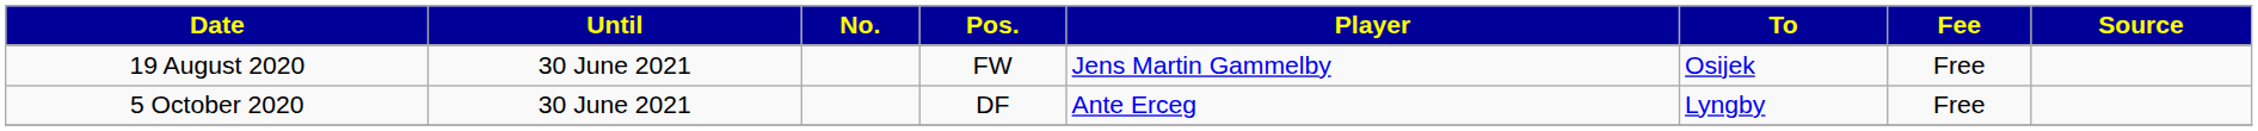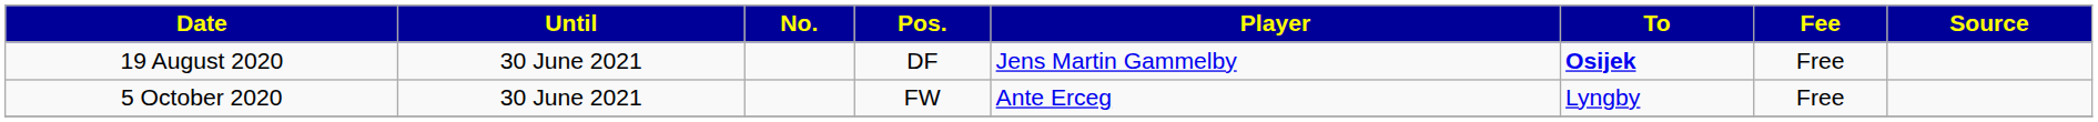19 August 2020 | Pos.: FW -> DF
19 August 2020 | To: normal -> bold
5 October 2020 | Pos.: DF -> FW
